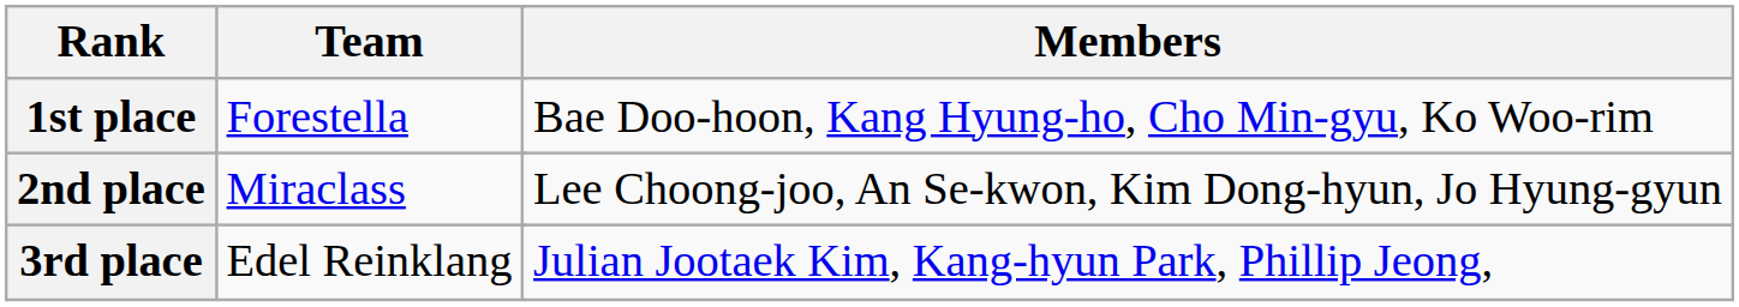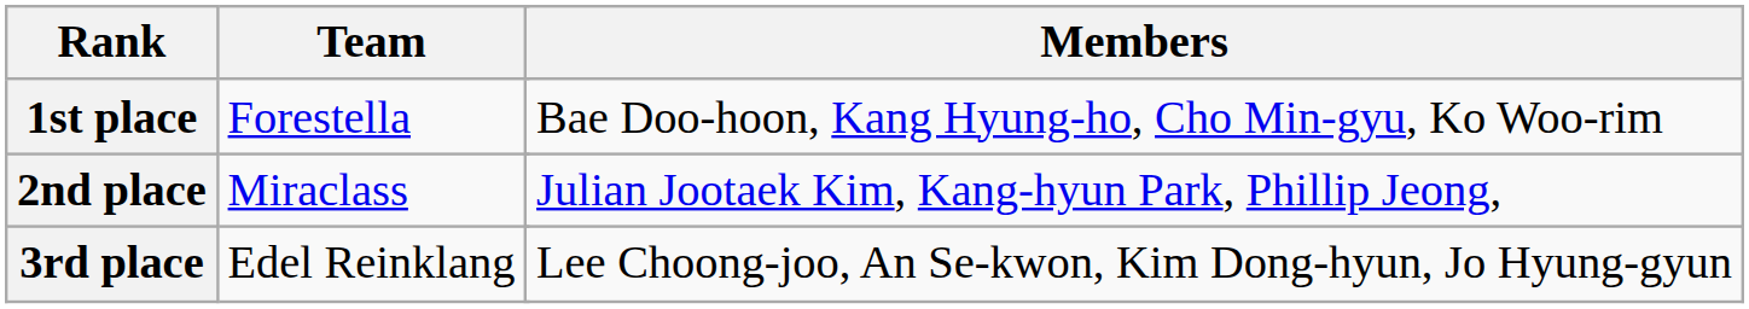2nd place | Members: Lee Choong-joo, An Se-kwon, Kim Dong-hyun, Jo Hyung-gyun -> Julian Jootaek Kim, Kang-hyun Park, Phillip Jeong,
3rd place | Members: Julian Jootaek Kim, Kang-hyun Park, Phillip Jeong, -> Lee Choong-joo, An Se-kwon, Kim Dong-hyun, Jo Hyung-gyun
